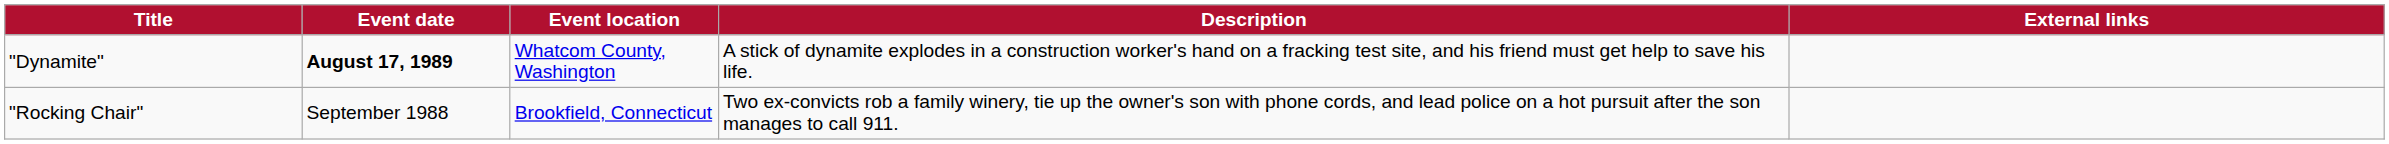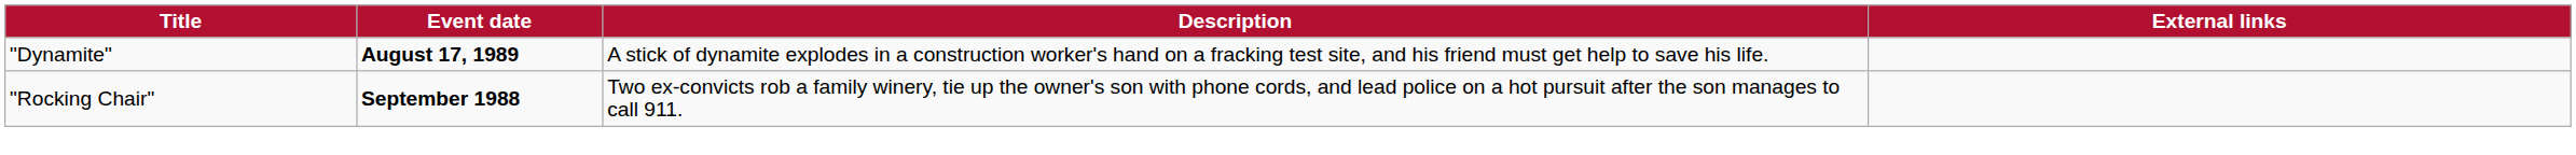- column: Event location | Whatcom County, Washington | Brookfield, Connecticut
"Rocking Chair" | Event date: normal -> bold
